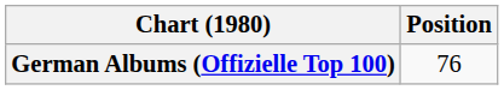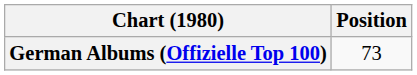German Albums (Offizielle Top 100) | Position: 76 -> 73
